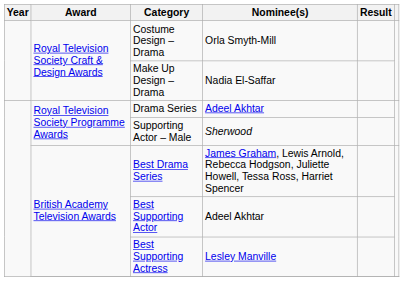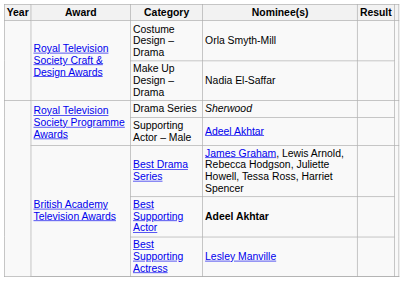Drama Series | Nominee(s): Adeel Akhtar -> Sherwood
Supporting Actor – Male | Nominee(s): Sherwood -> Adeel Akhtar
Best Supporting Actor | Nominee(s): normal -> bold
